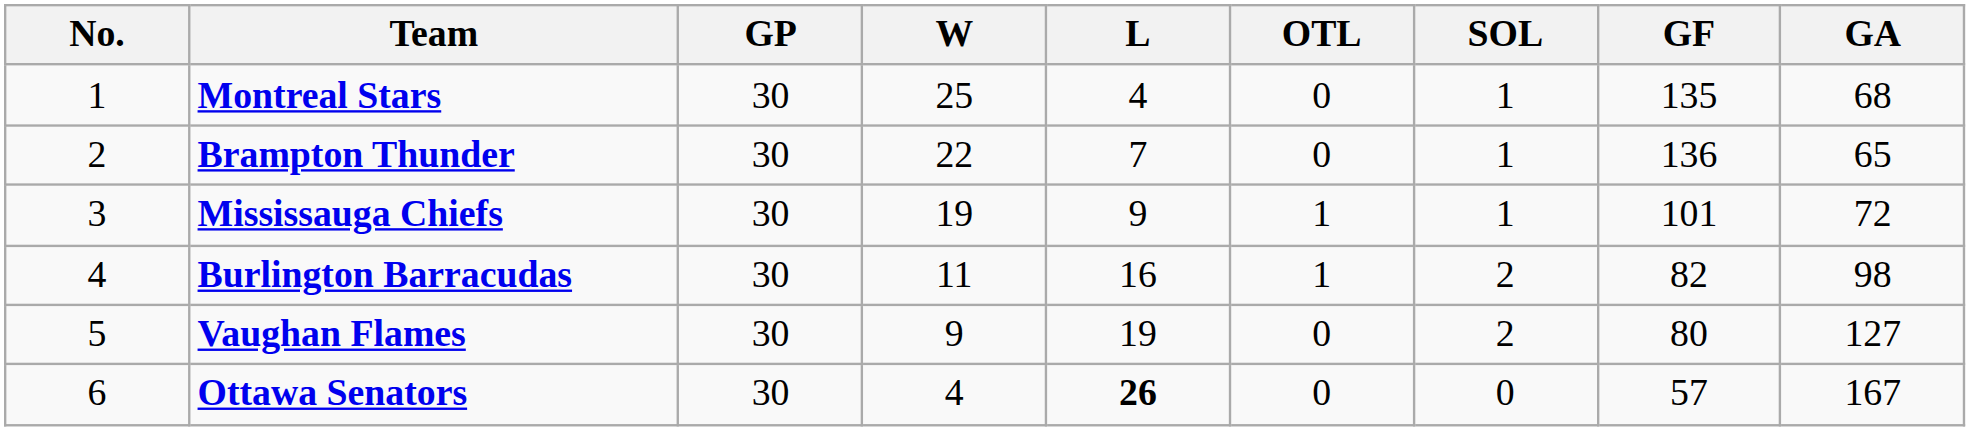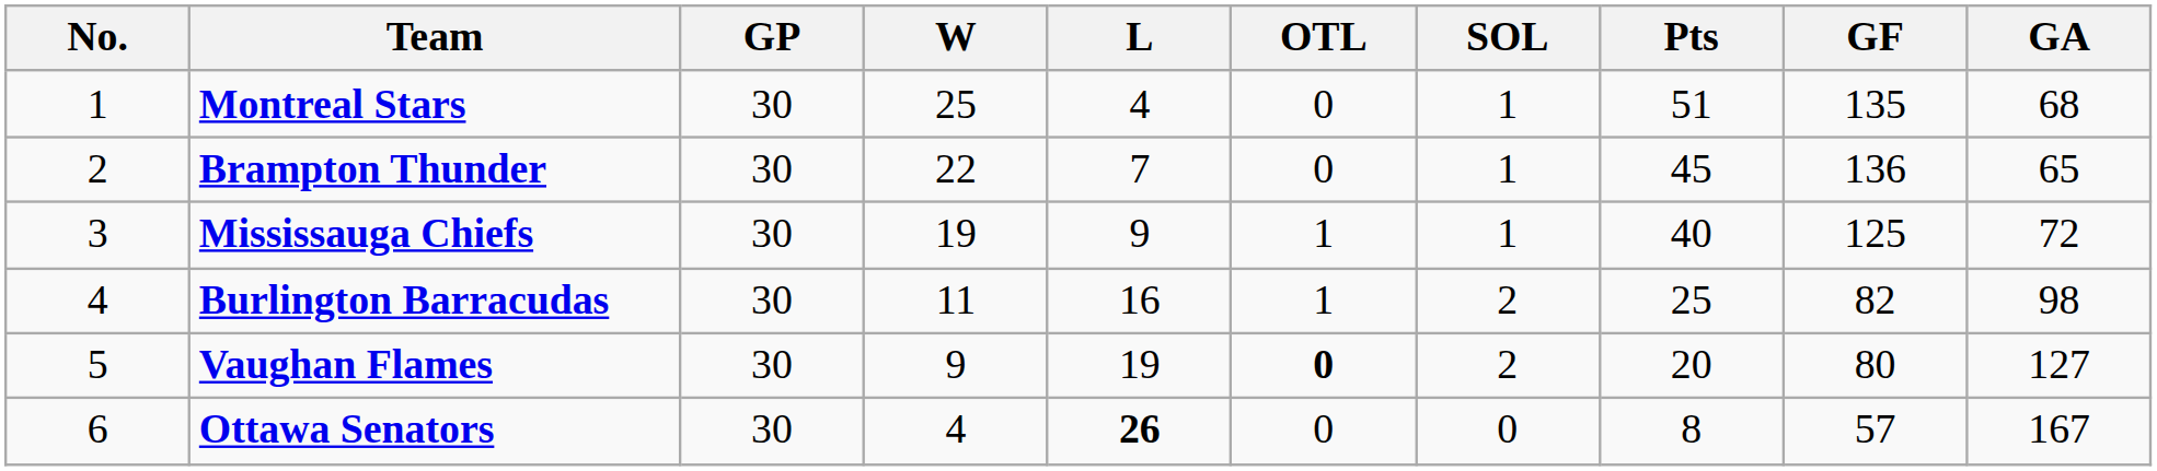+ column: Pts | 51 | 45 | 40 | 25 | 20 | 8
Mississauga Chiefs | GF: 101 -> 125
Vaughan Flames | OTL: normal -> bold
